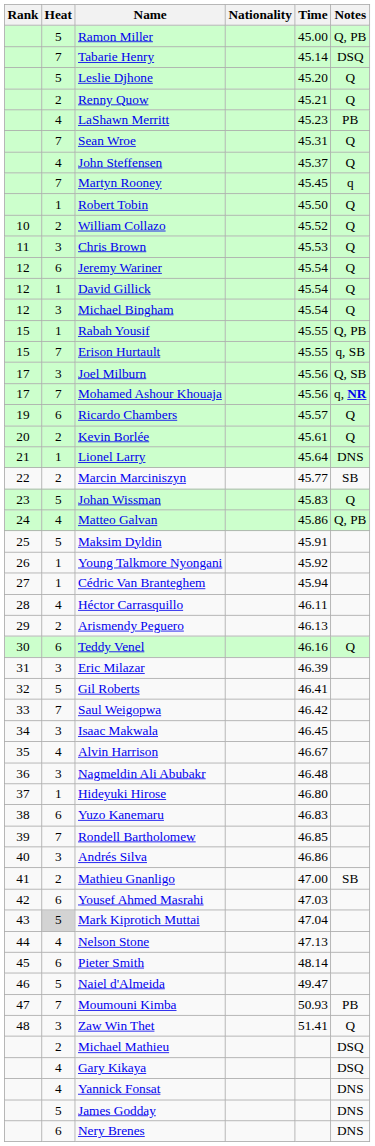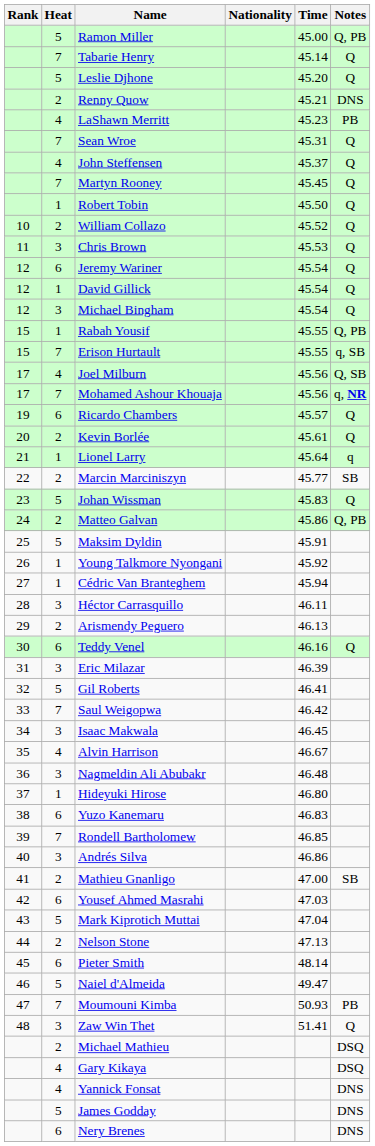Tabarie Henry | Notes: DSQ -> Q
Renny Quow | Notes: Q -> DNS
Martyn Rooney | Notes: q -> Q
Joel Milburn | Heat: 3 -> 4
Lionel Larry | Notes: DNS -> q
Matteo Galvan | Heat: 4 -> 2
Héctor Carrasquillo | Heat: 4 -> 3
Mark Kiprotich Muttai | Heat: lightgrey background -> no background
Nelson Stone | Heat: 4 -> 2
